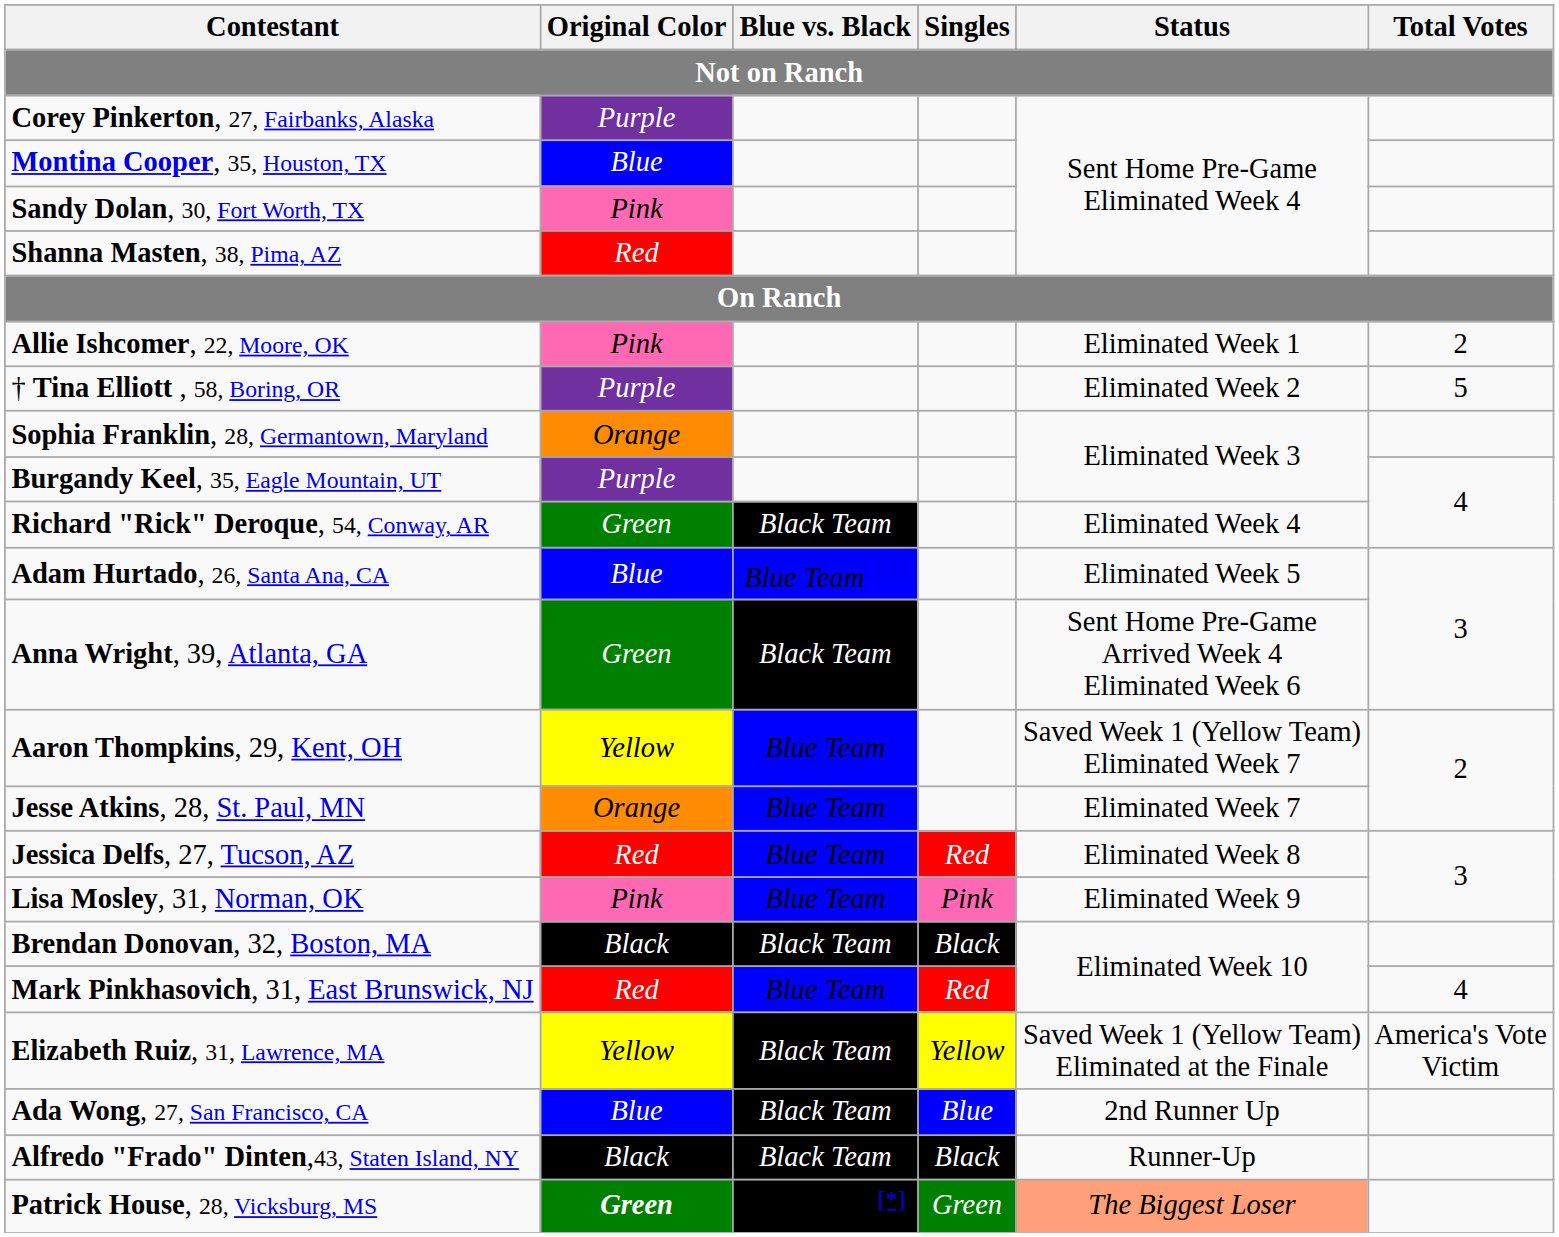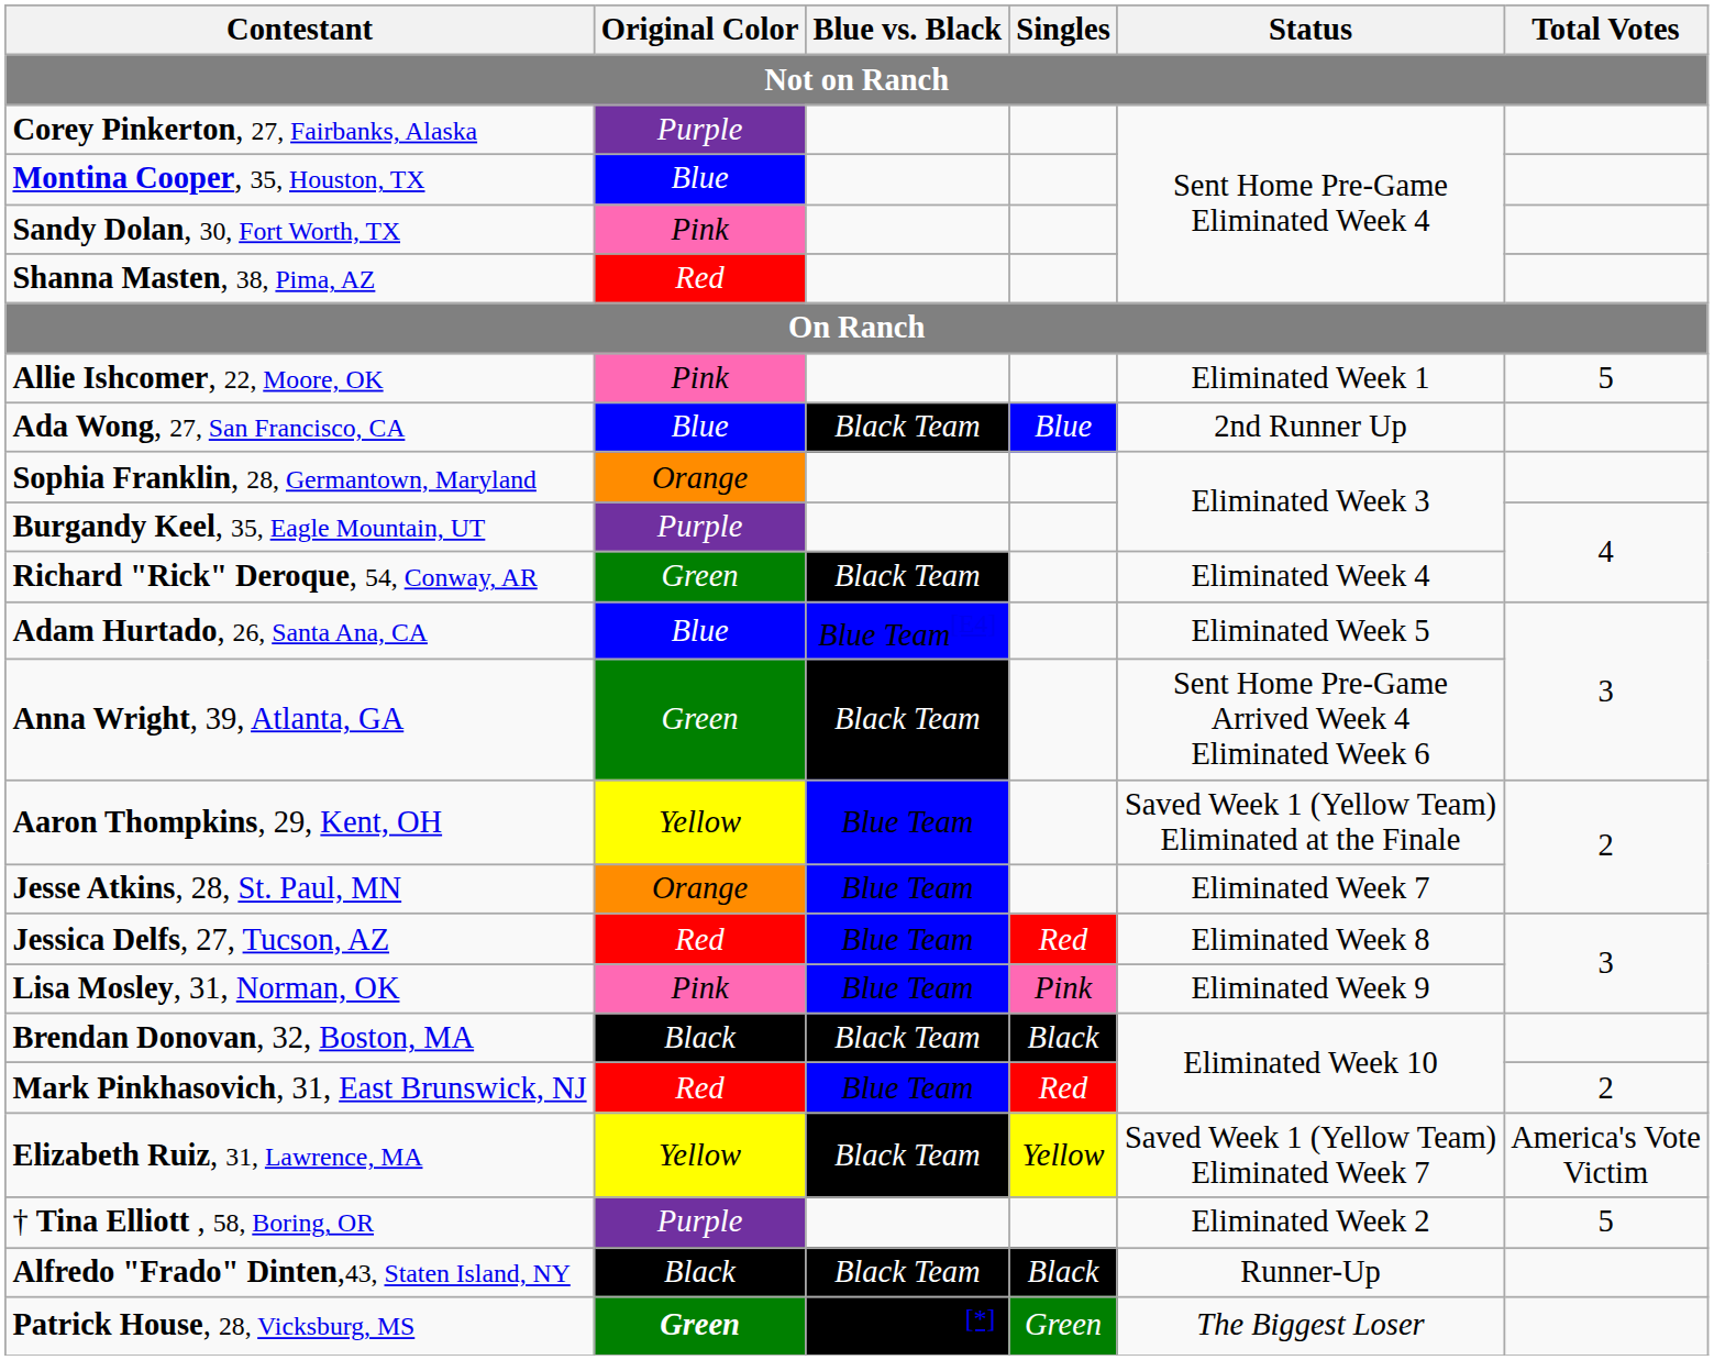Allie Ishcomer, 22, Moore, OK | Total Votes: 2 -> 5
rows swapped: † Tina Elliott , 58, Boring, OR <-> Ada Wong, 27, San Francisco, CA
Aaron Thompkins, 29, Kent, OH | Status: Saved Week 1 (Yellow Team) Eliminated Week 7 -> Saved Week 1 (Yellow Team) Eliminated at the Finale
Mark Pinkhasovich, 31, East Brunswick, NJ | Total Votes: 4 -> 2
Elizabeth Ruiz, 31, Lawrence, MA | Status: Saved Week 1 (Yellow Team) Eliminated at the Finale -> Saved Week 1 (Yellow Team) Eliminated Week 7
Patrick House, 28, Vicksburg, MS | Status: lightsalmon background -> no background
